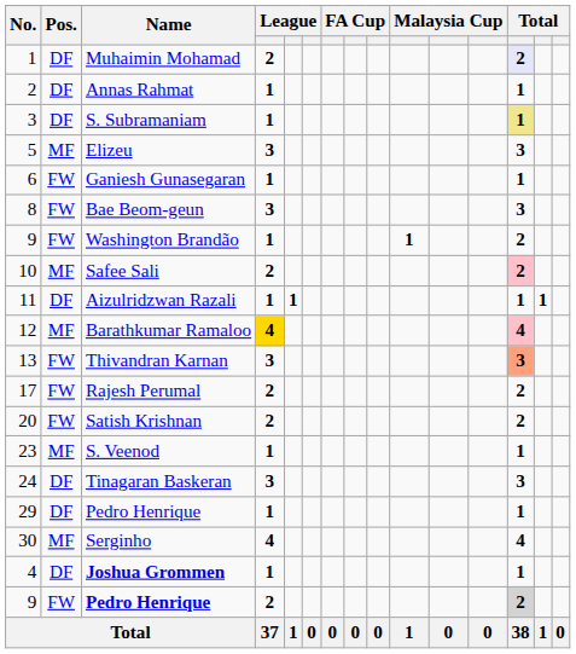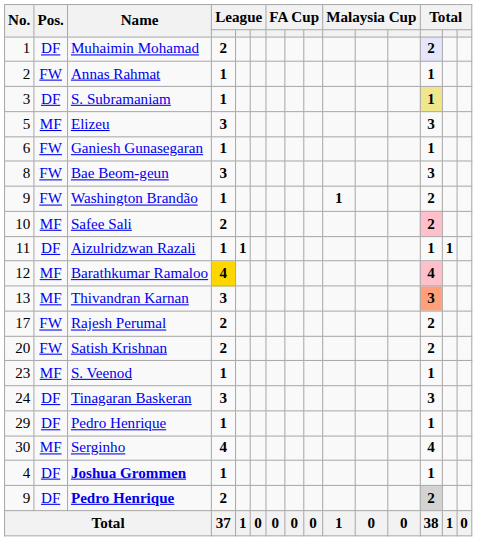Annas Rahmat | Pos.: DF -> FW
Thivandran Karnan | Pos.: FW -> MF
9 / Pedro Henrique | Pos.: FW -> DF
